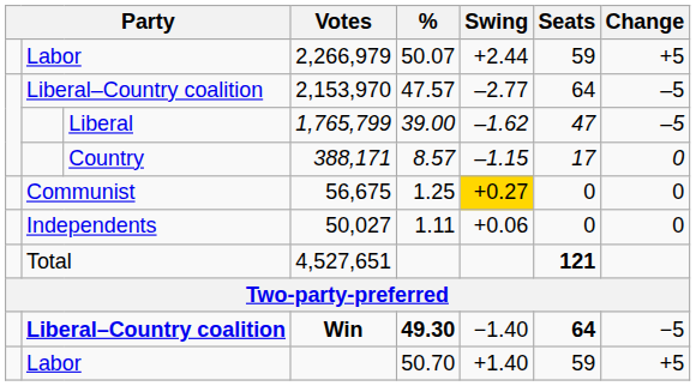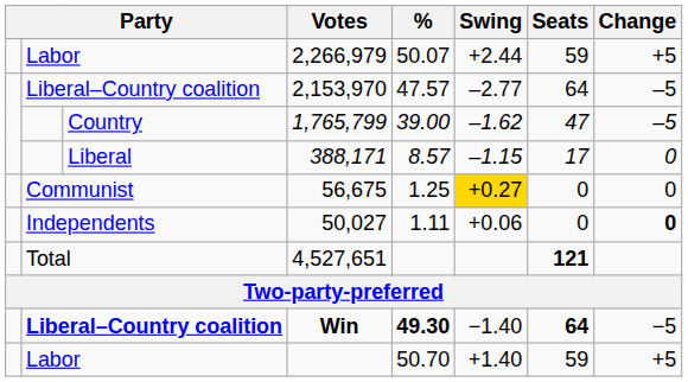1,765,799 | column 3: Liberal -> Country
388,171 | column 3: Country -> Liberal
50,027 | Change: normal -> bold
